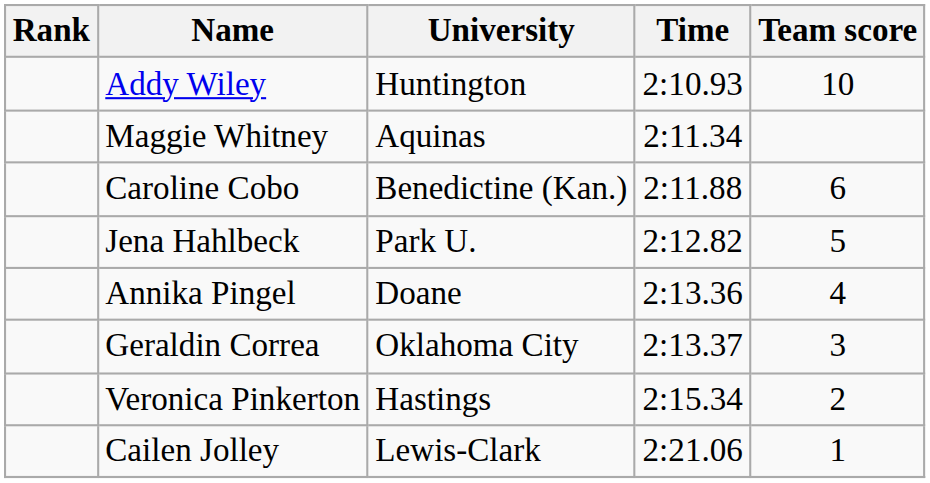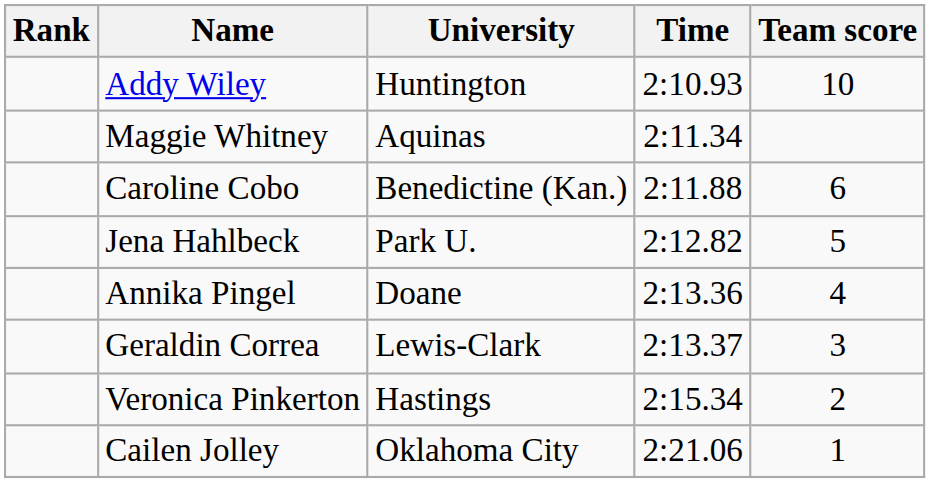Geraldin Correa | University: Oklahoma City -> Lewis-Clark
Cailen Jolley | University: Lewis-Clark -> Oklahoma City
